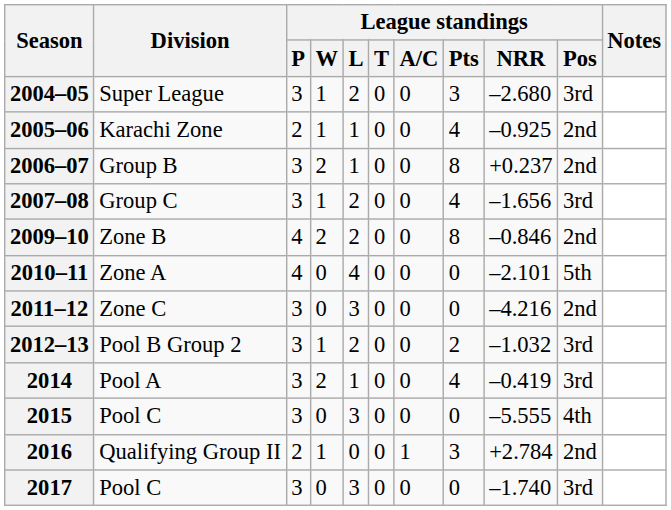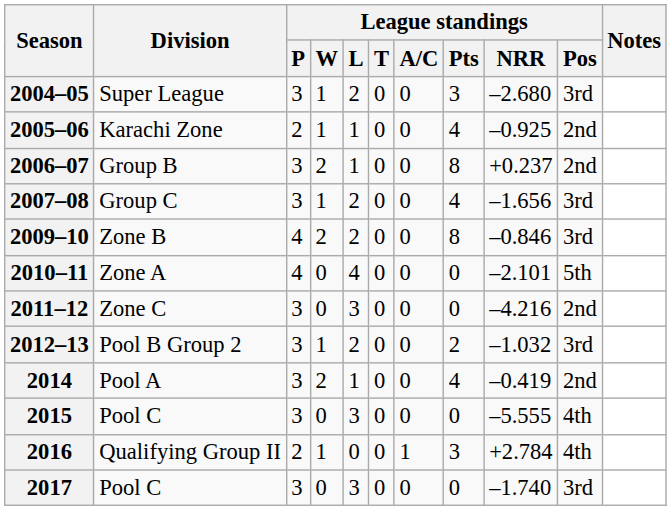2009–10 | League standings / Pos: 2nd -> 3rd
2014 | League standings / Pos: 3rd -> 2nd
2016 | League standings / Pos: 2nd -> 4th
